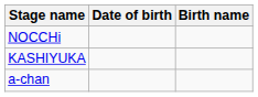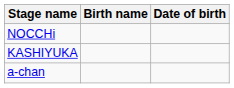columns swapped: Birth name <-> Date of birth
